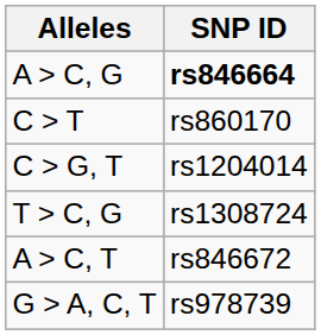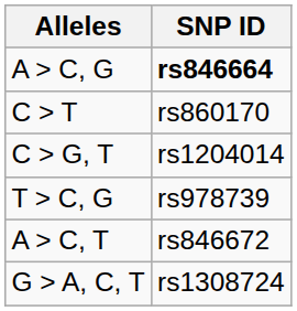T > C, G | SNP ID: rs1308724 -> rs978739
G > A, C, T | SNP ID: rs978739 -> rs1308724
